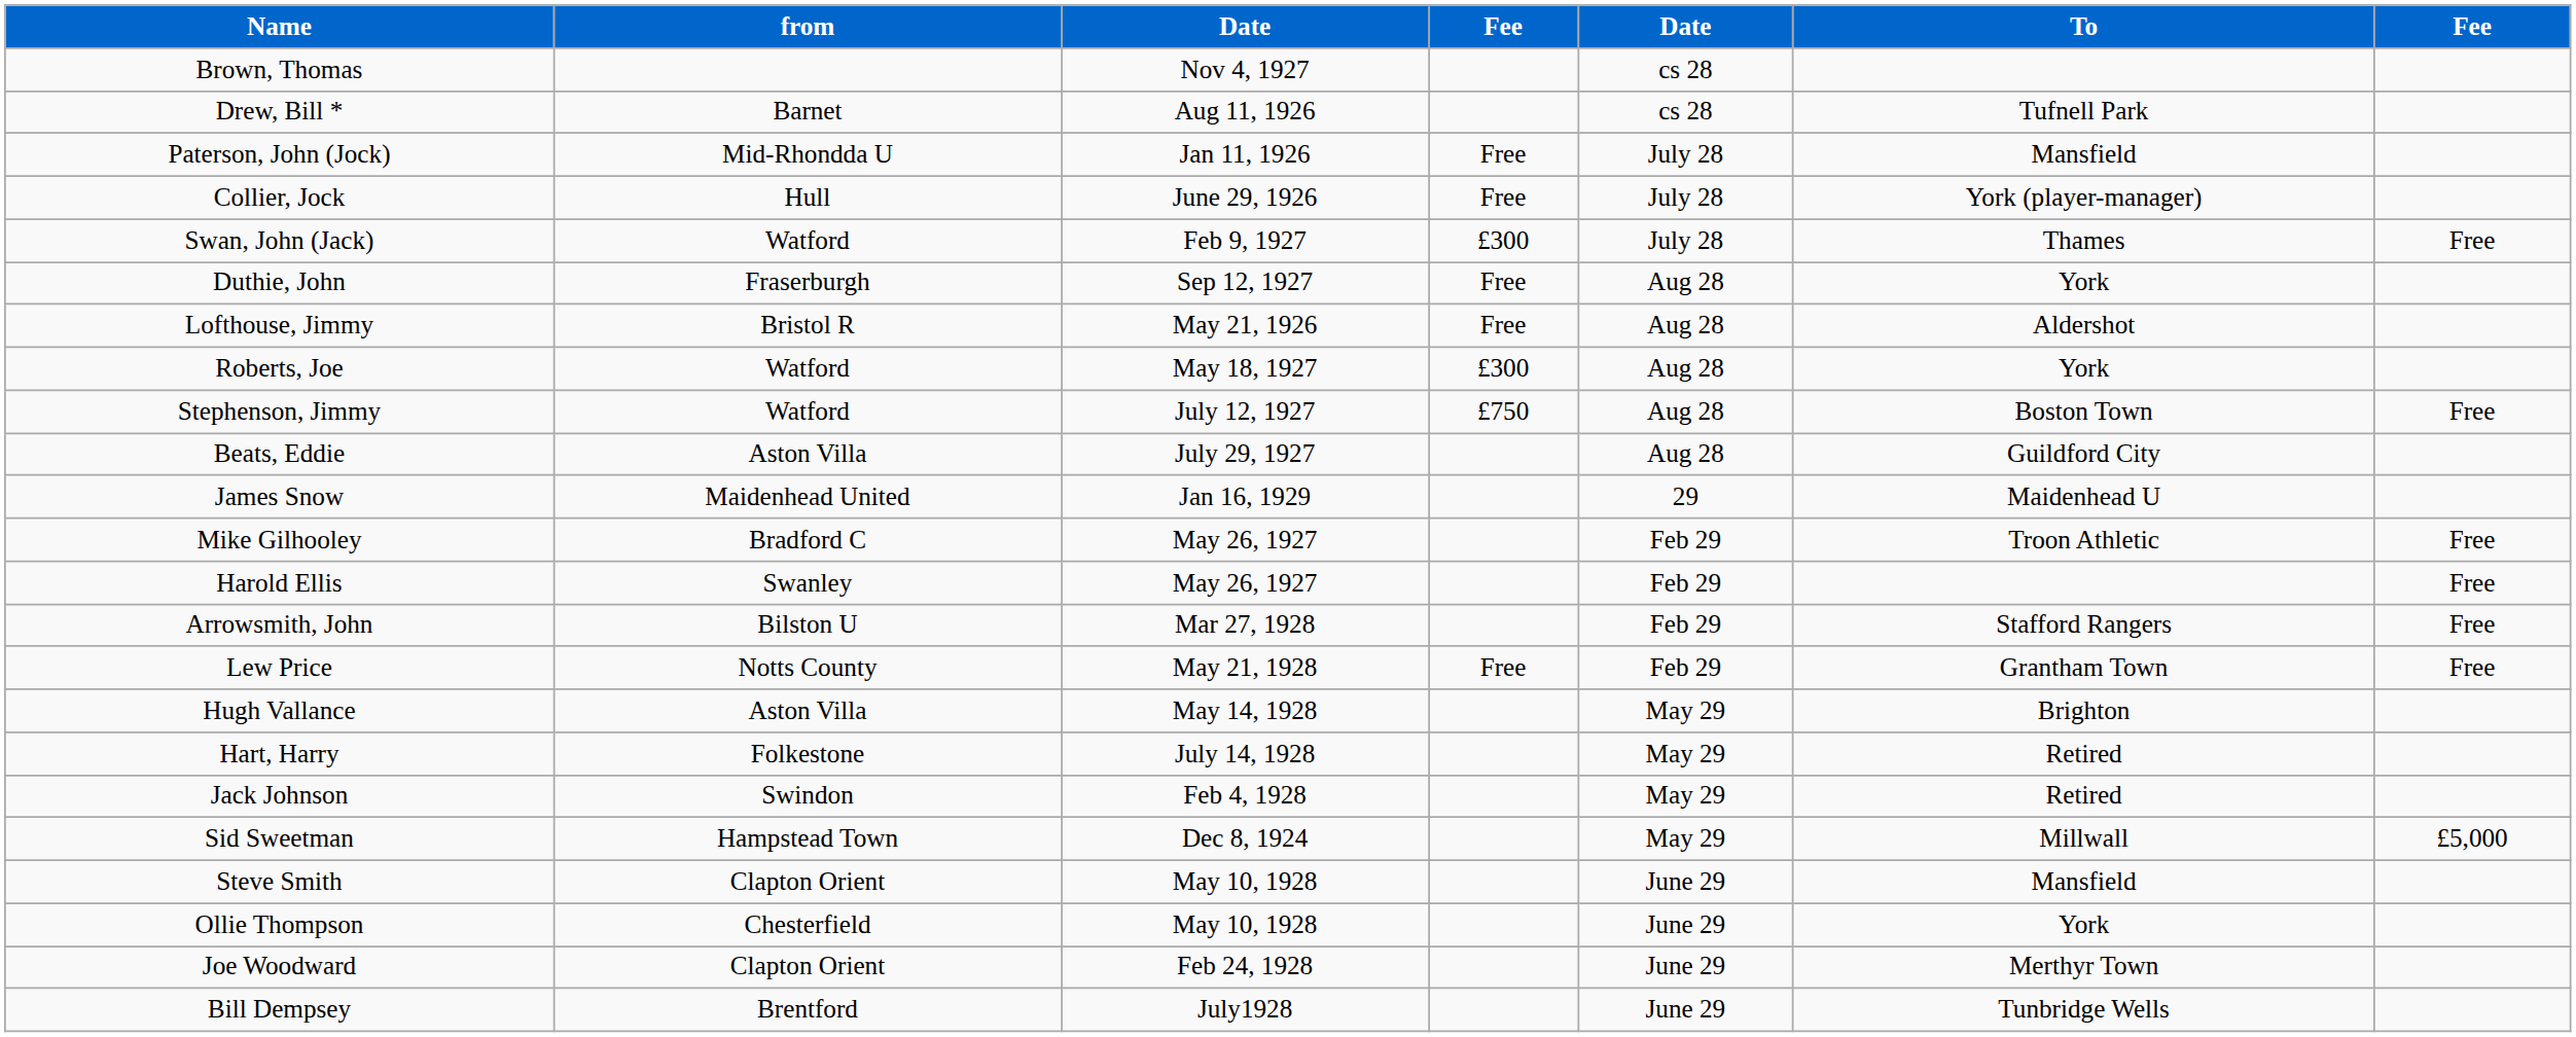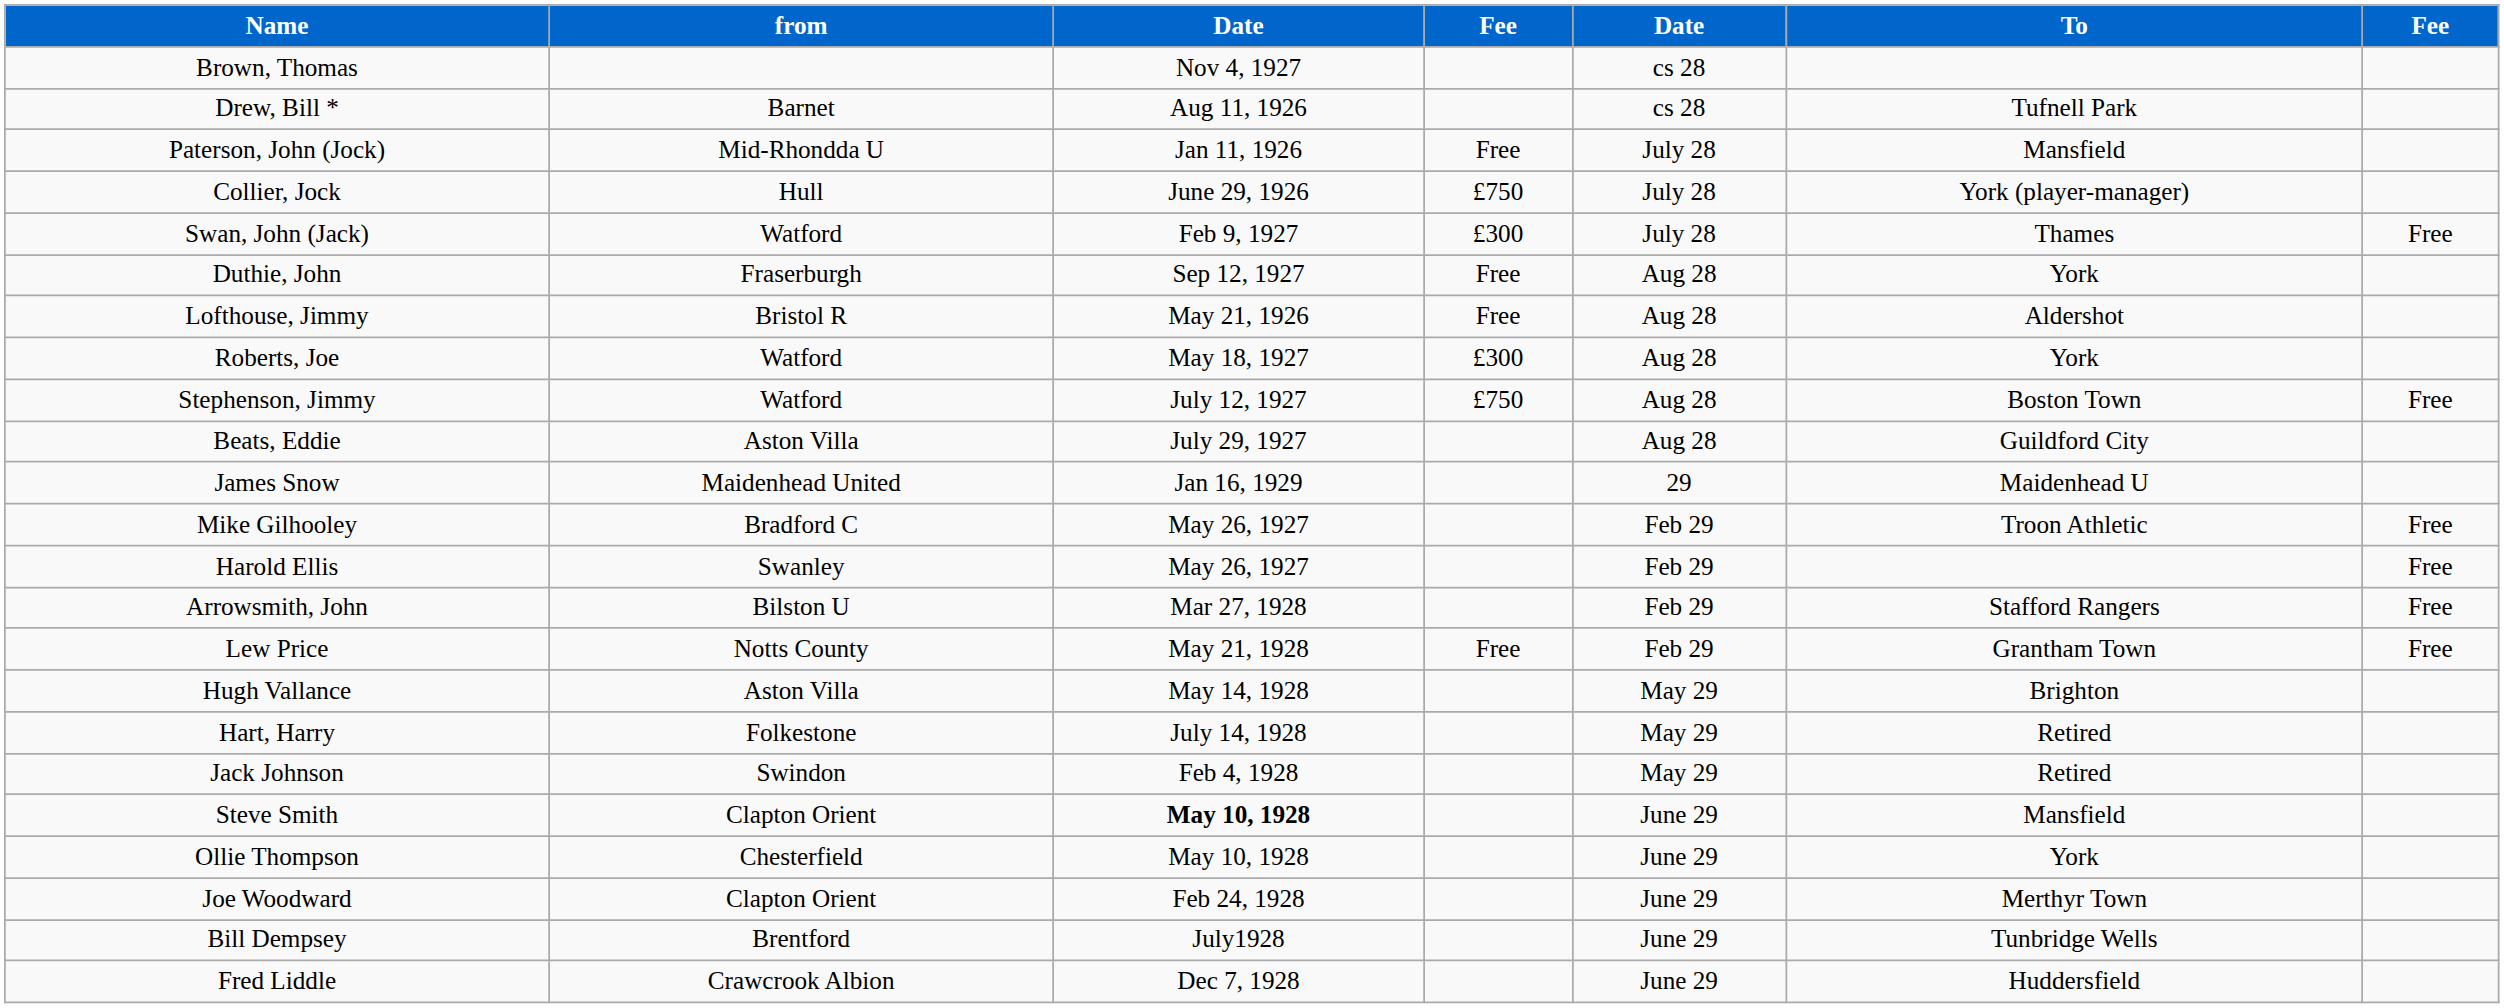Collier, Jock | column 4: Free -> £750
- row: Sid Sweetman | Hampstead Town | Dec 8, 1924 | May 29 | Millwall | £5,000
Steve Smith | column 3: normal -> bold
+ row: Fred Liddle | Crawcrook Albion | Dec 7, 1928 | June 29 | Huddersfield
